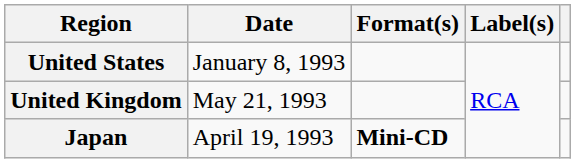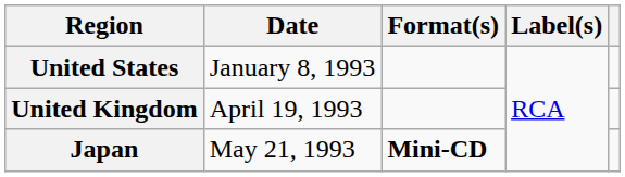United Kingdom | Date: May 21, 1993 -> April 19, 1993
Japan | Date: April 19, 1993 -> May 21, 1993
